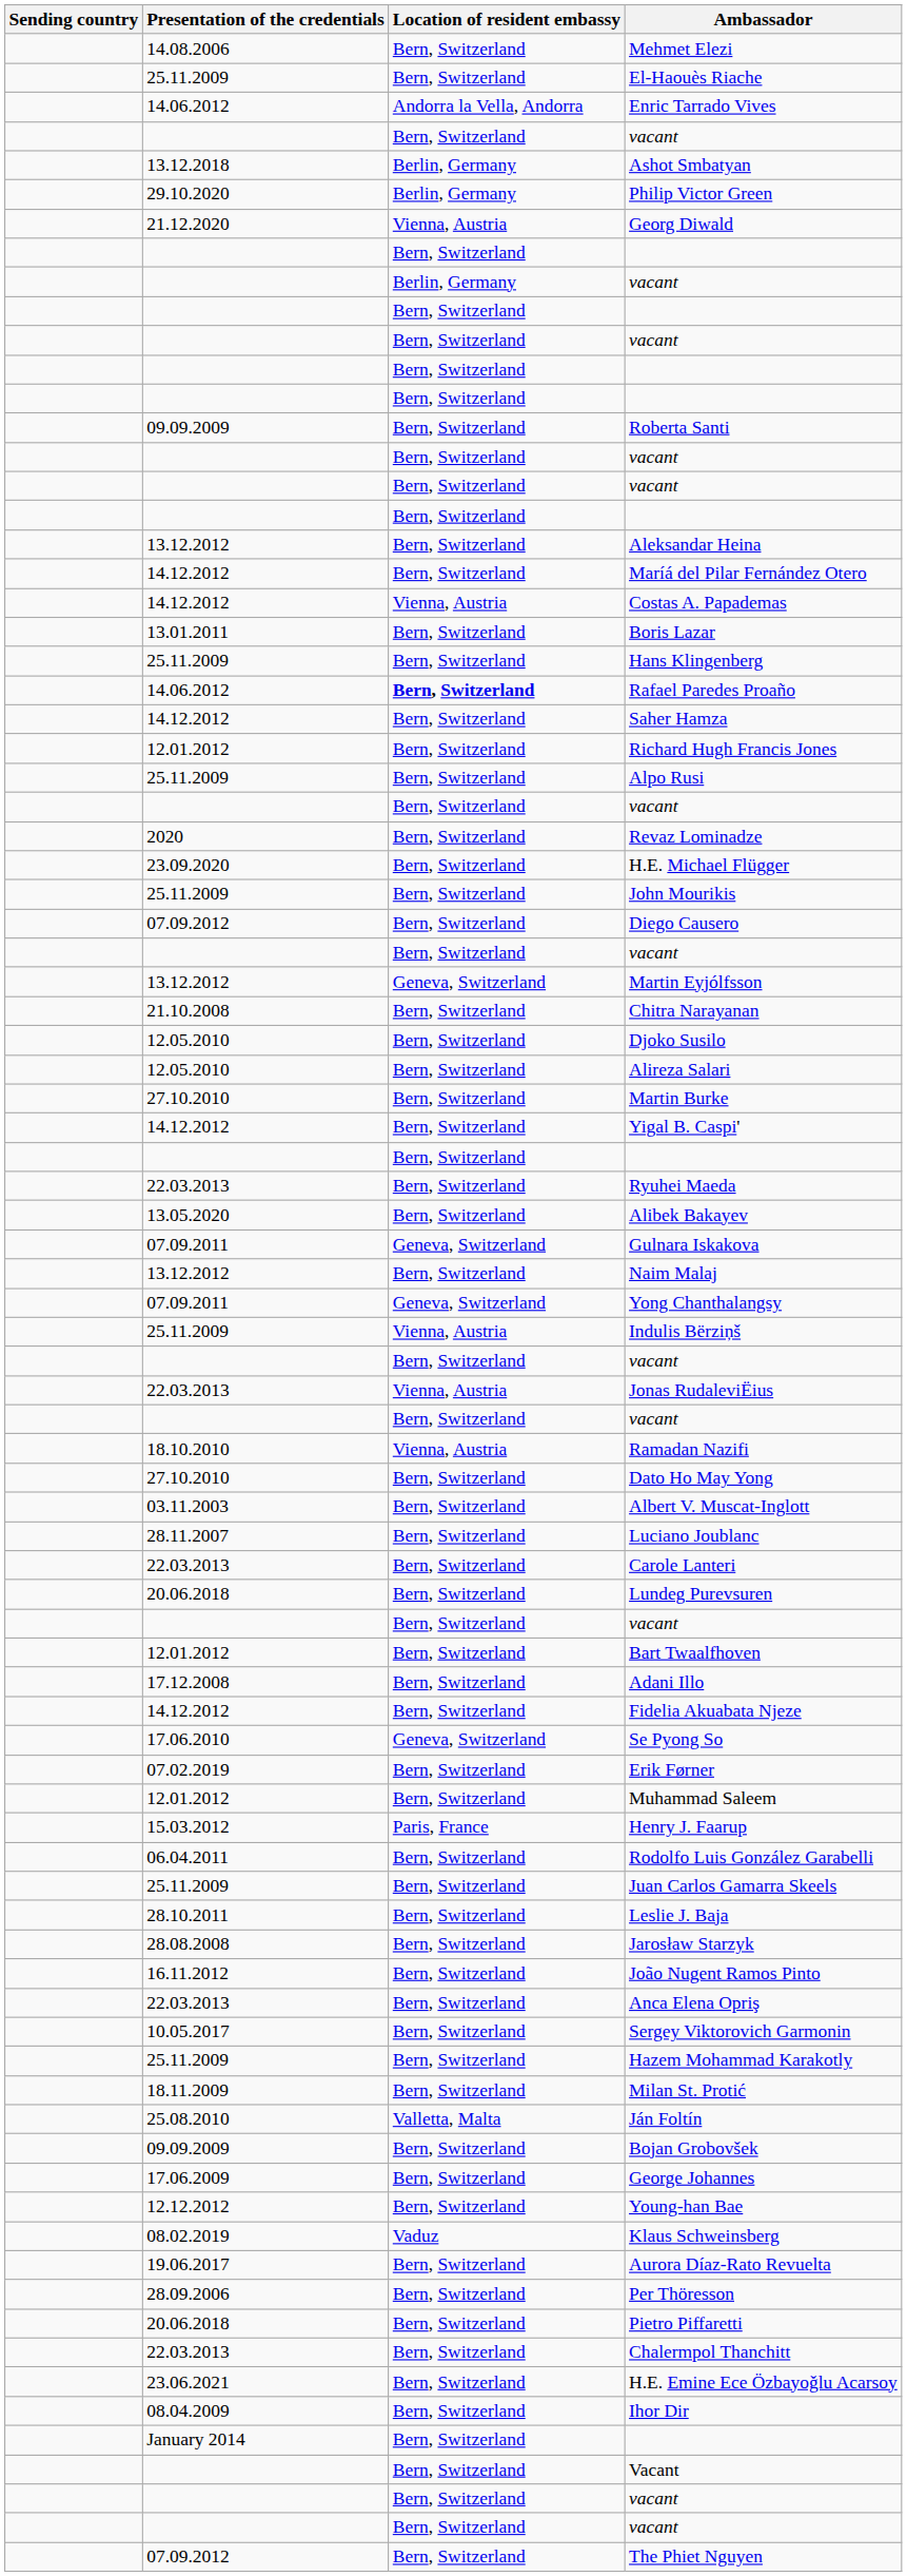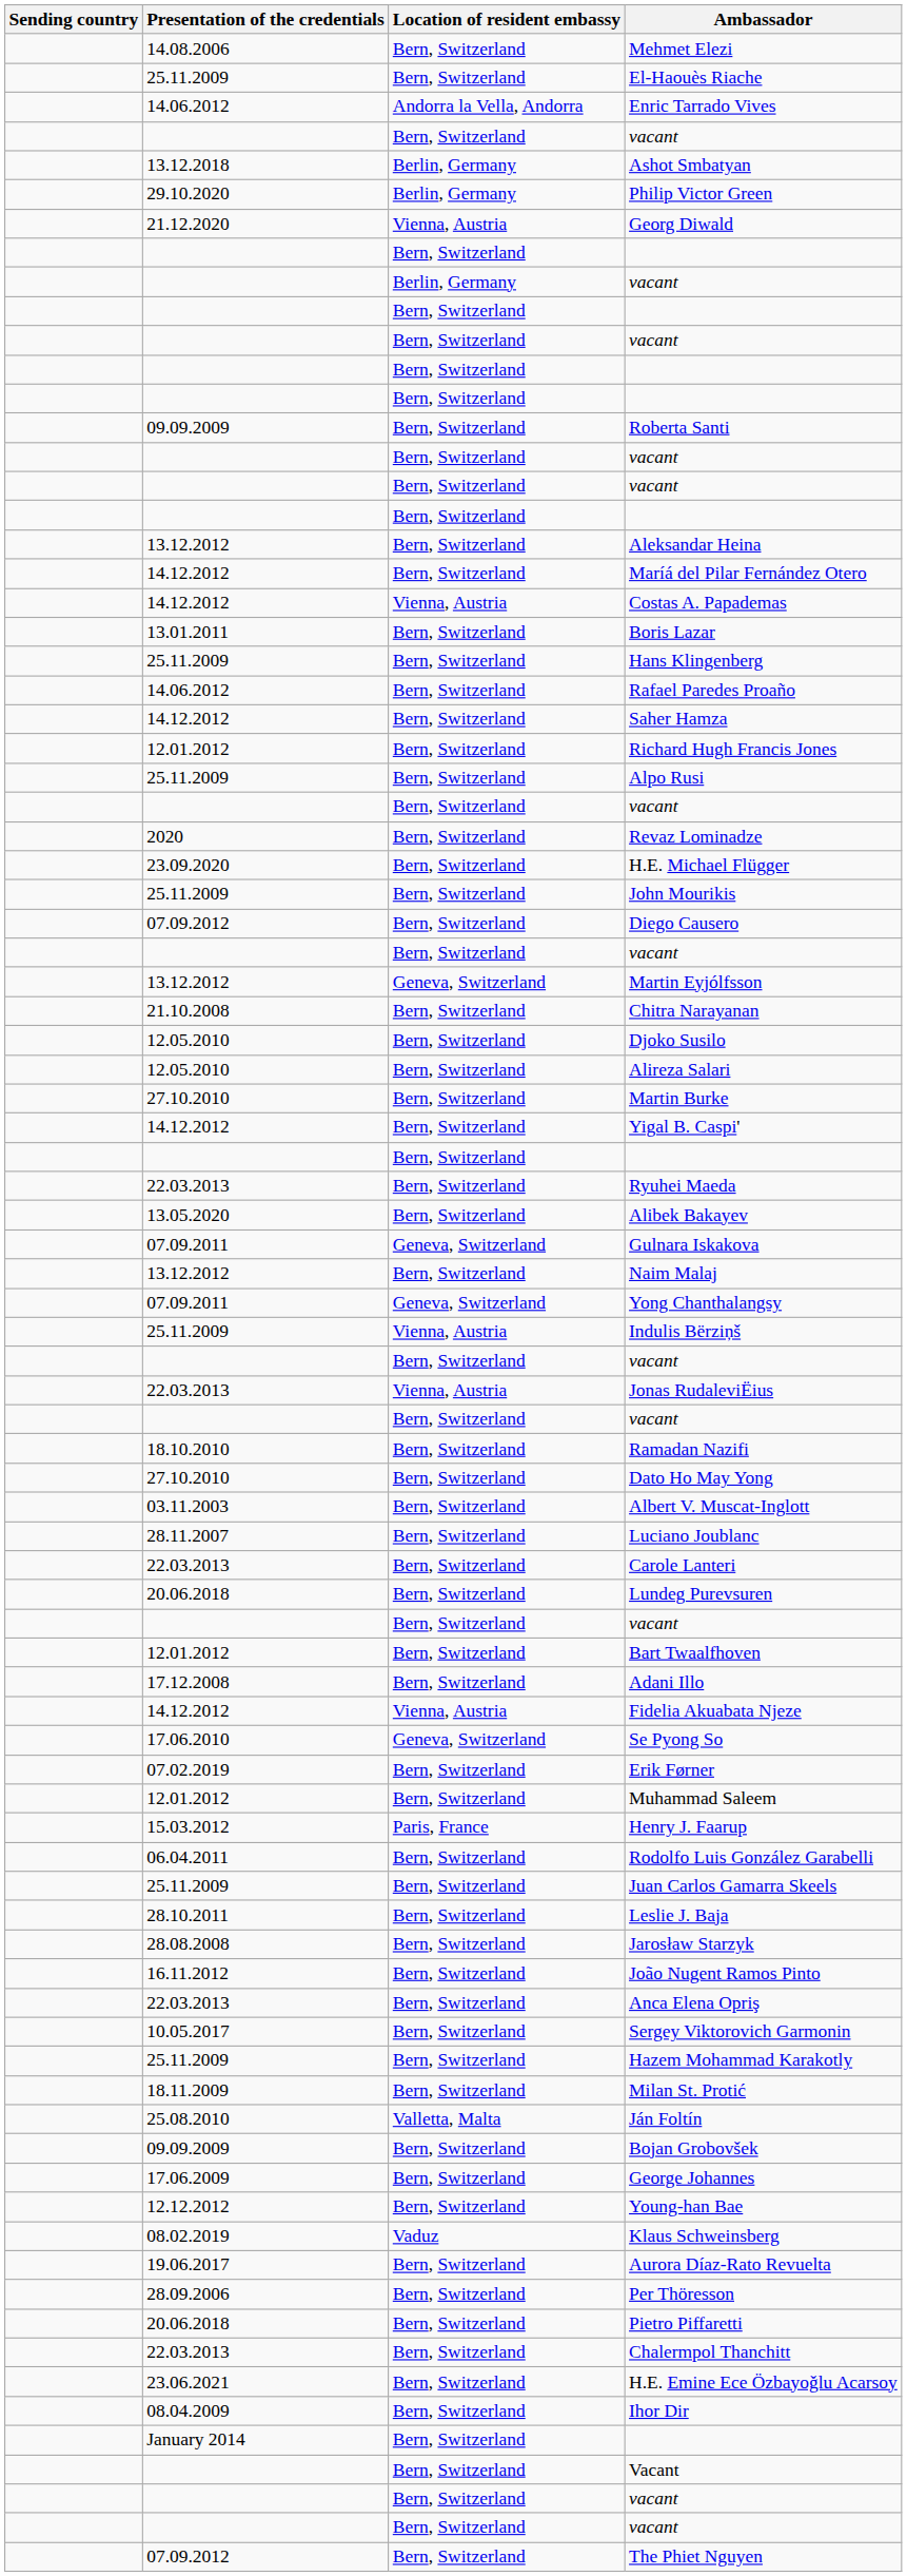Rafael Paredes Proaño | Location of resident embassy: bold -> normal
Ramadan Nazifi | Location of resident embassy: Vienna, Austria -> Bern, Switzerland
Fidelia Akuabata Njeze | Location of resident embassy: Bern, Switzerland -> Vienna, Austria
